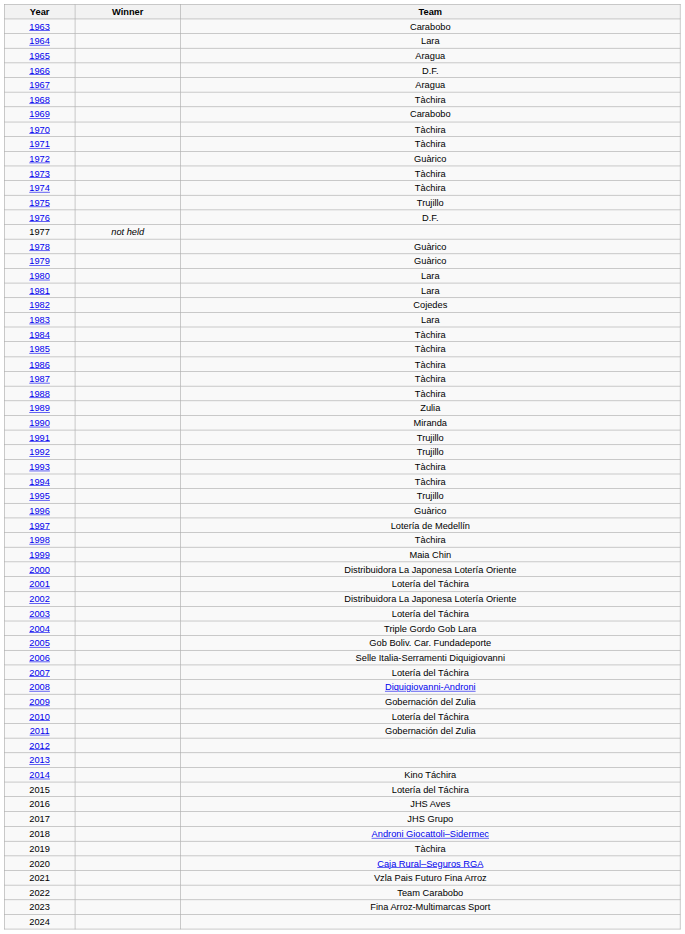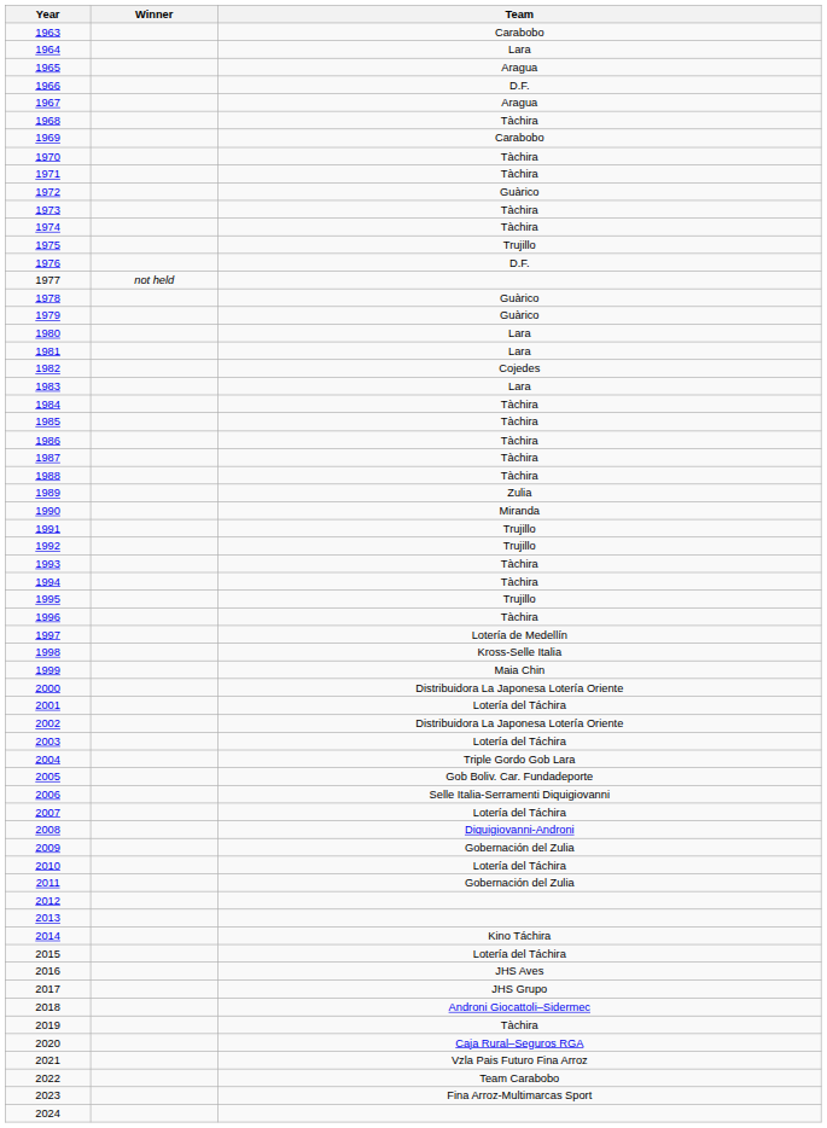1996 | Team: Guàrico -> Tàchira
1998 | Team: Tàchira -> Kross-Selle Italia
